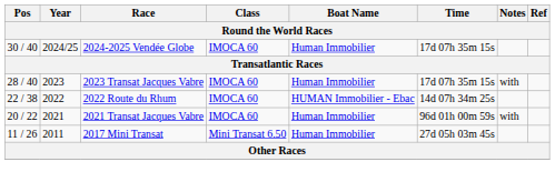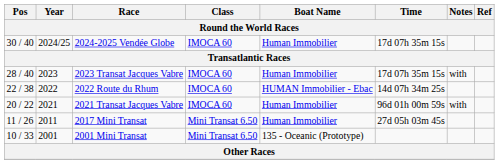+ row: 10 / 33 | 2001 | 2001 Mini Transat | Mini Transat 6.50 | 135 - Oceanic (Prototype)
